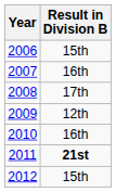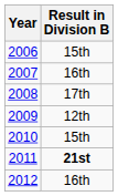2010 | Result in Division B: 16th -> 15th
2012 | Result in Division B: 15th -> 16th
